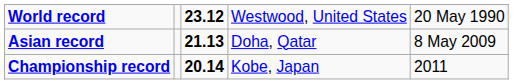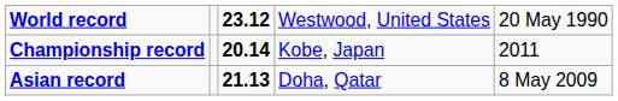rows swapped: Asian record <-> Championship record
